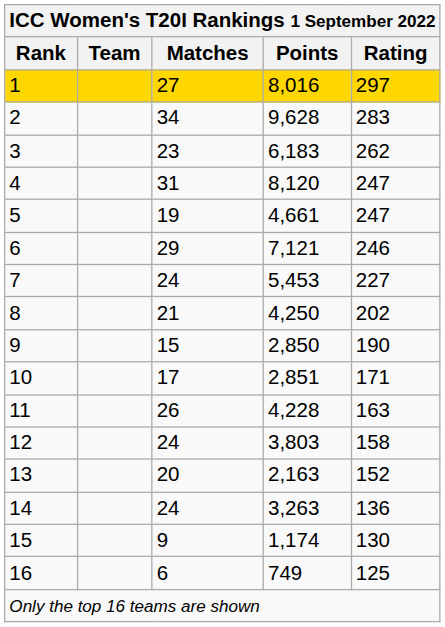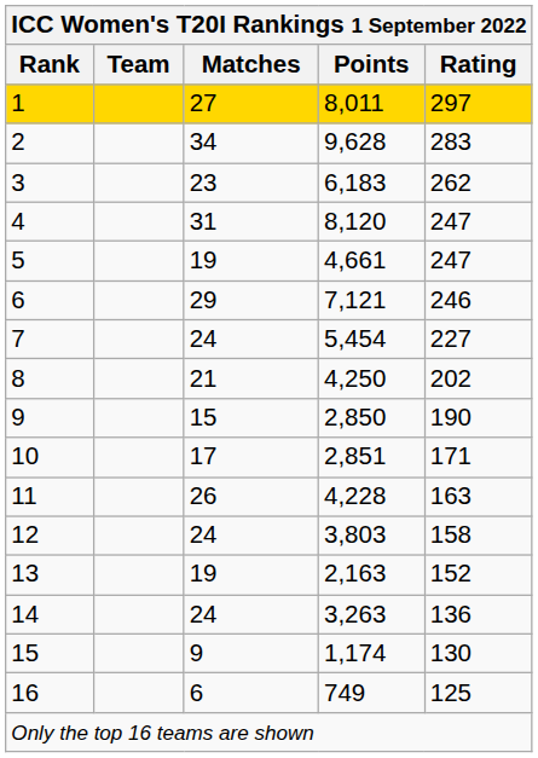1 | Points: 8,016 -> 8,011
7 | Points: 5,453 -> 5,454
13 | Matches: 20 -> 19
